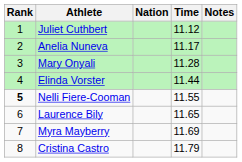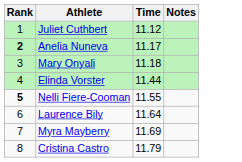- column: Nation
Anelia Nuneva | Rank: normal -> bold
Mary Onyali | Time: 11.28 -> 11.18
Laurence Bily | Time: 11.65 -> 11.64
